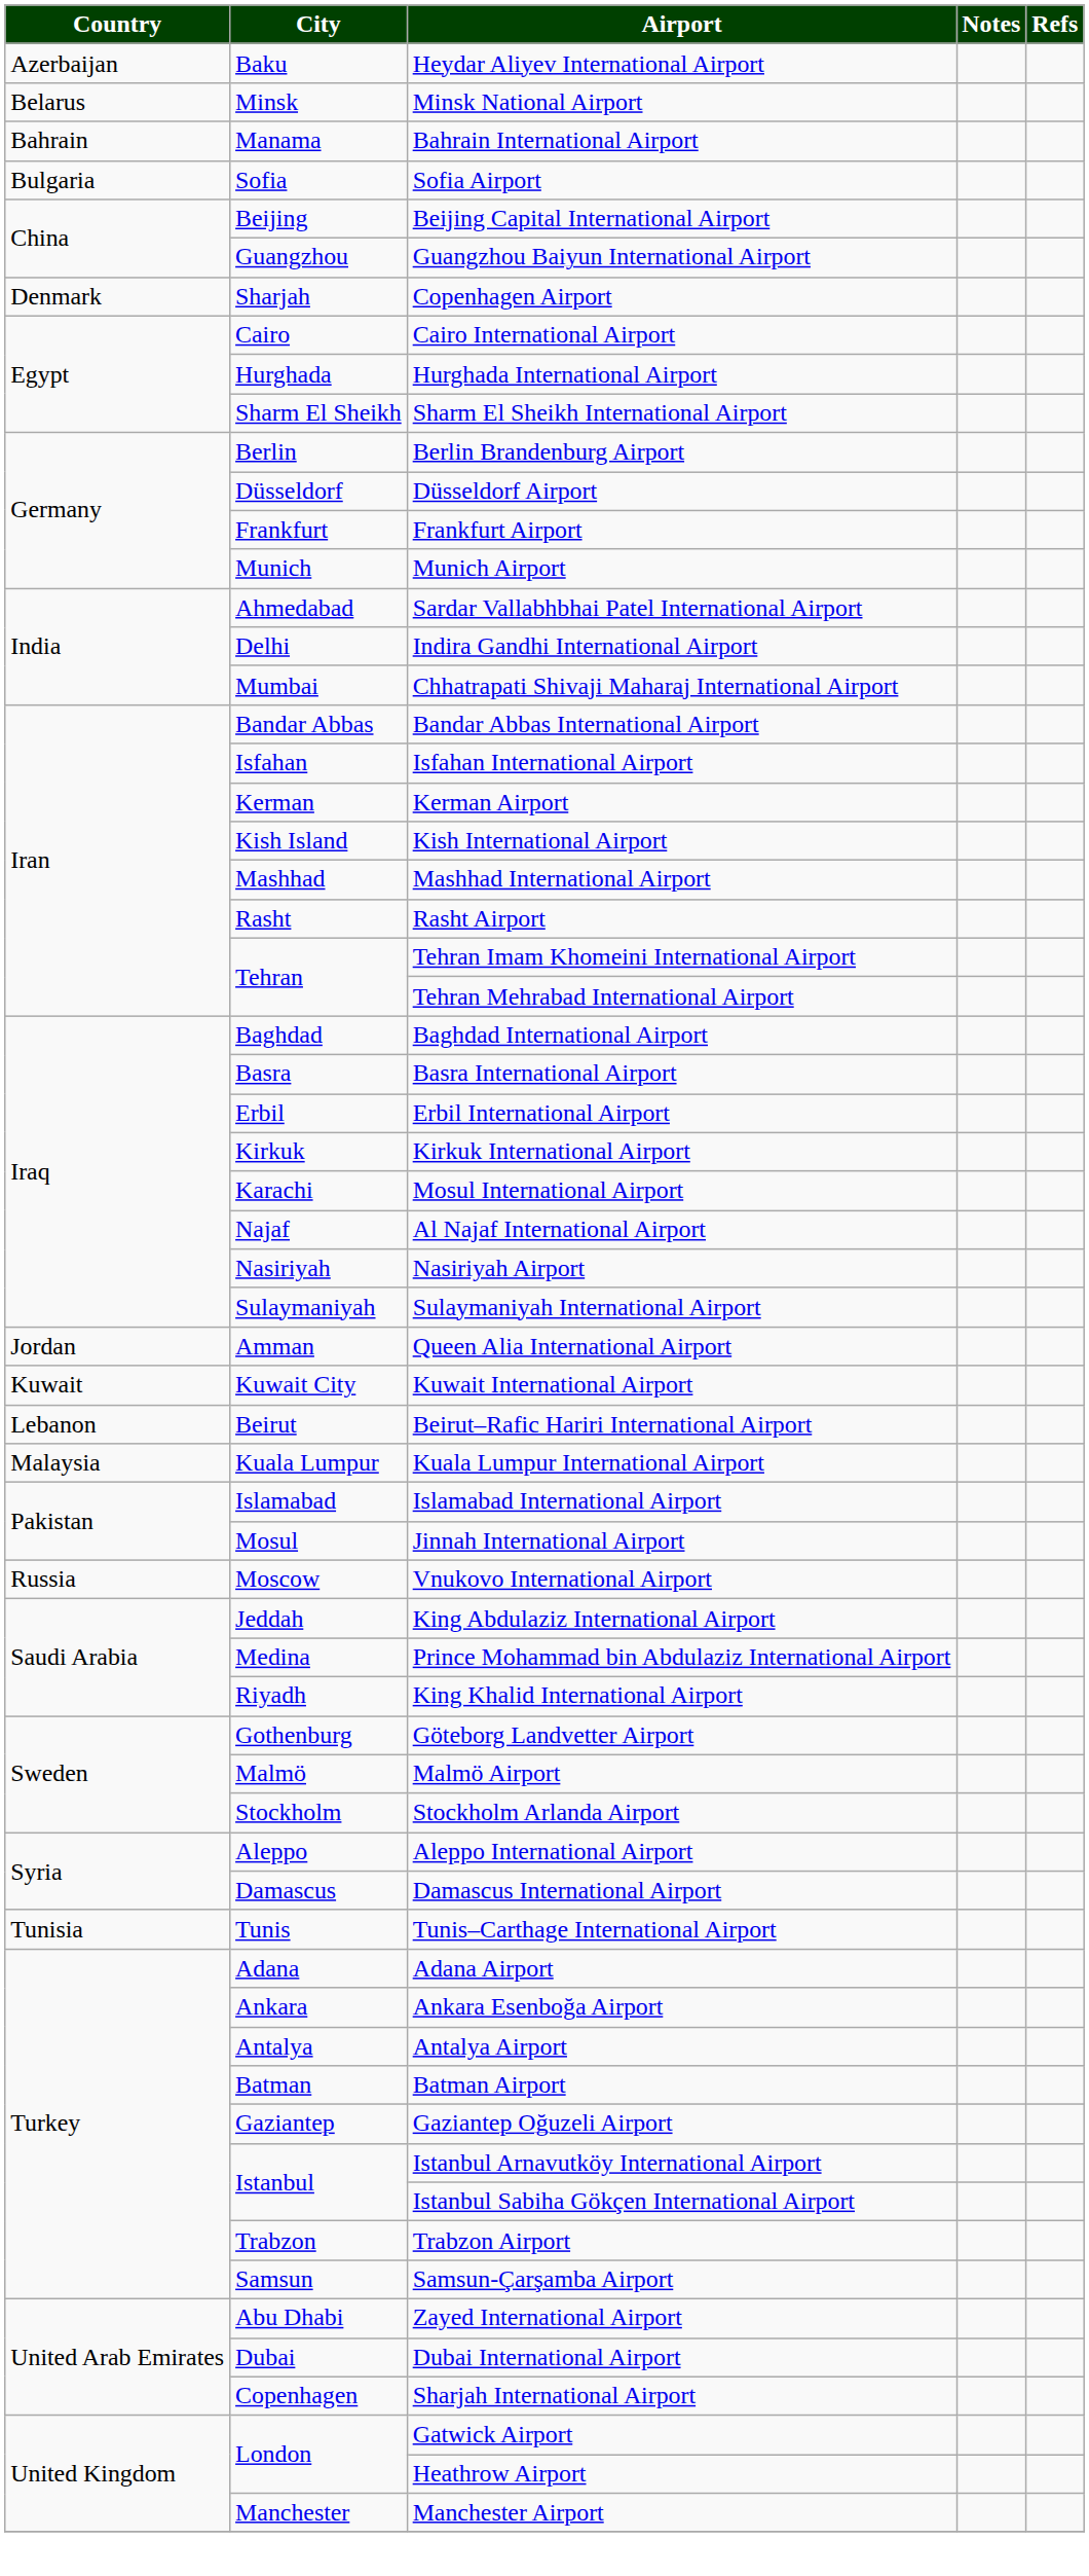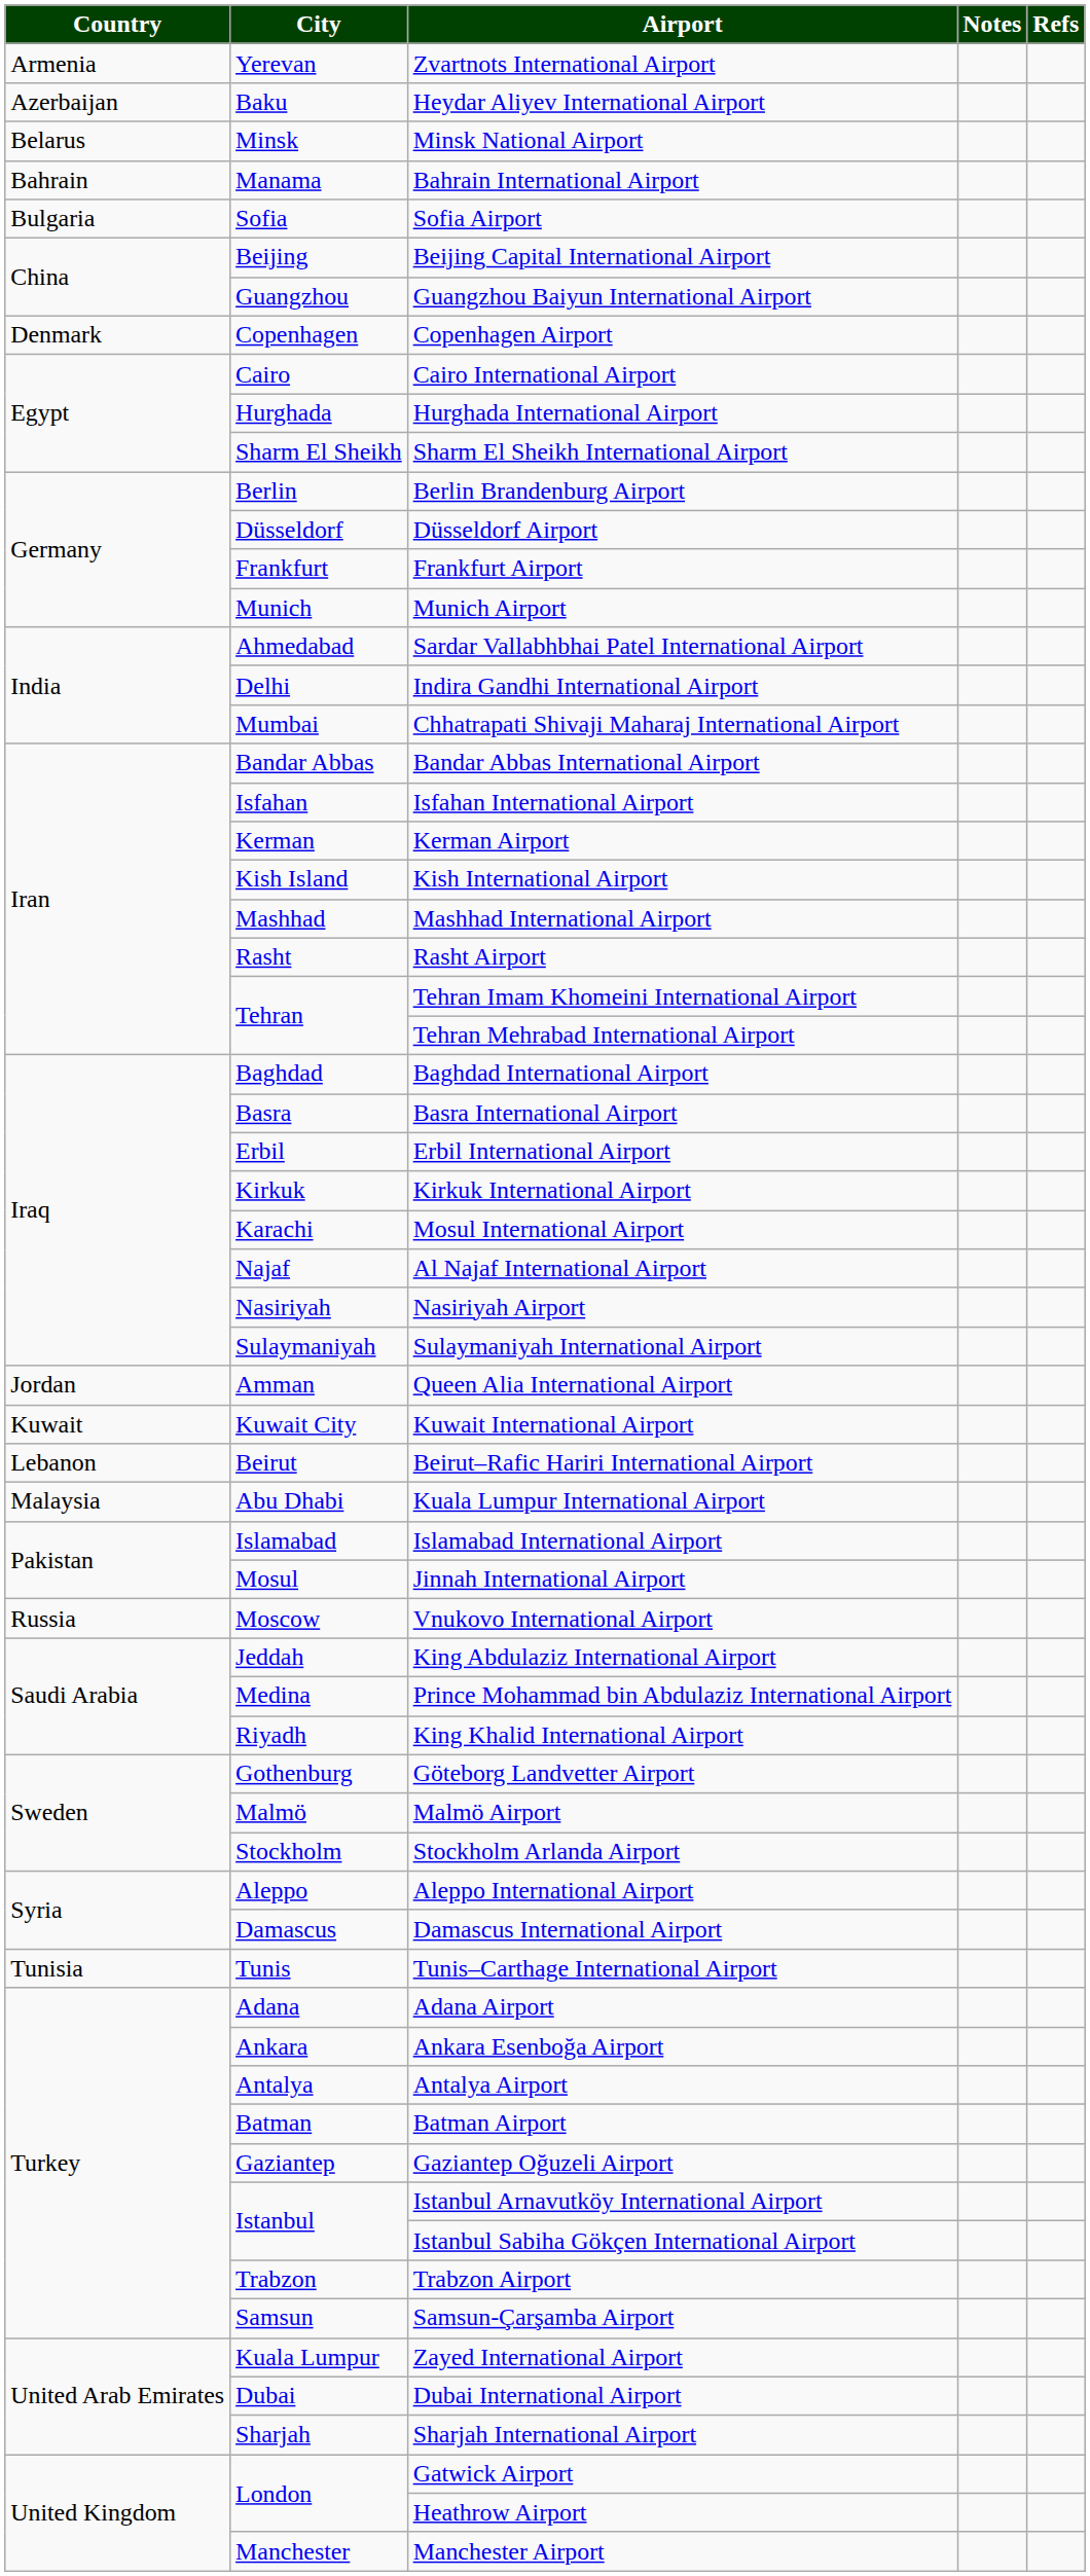+ row: Armenia | Yerevan | Zvartnots International Airport
Copenhagen Airport | City: Sharjah -> Copenhagen
Kuala Lumpur International Airport | City: Kuala Lumpur -> Abu Dhabi
Zayed International Airport | City: Abu Dhabi -> Kuala Lumpur
Sharjah International Airport | City: Copenhagen -> Sharjah
